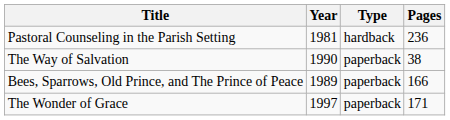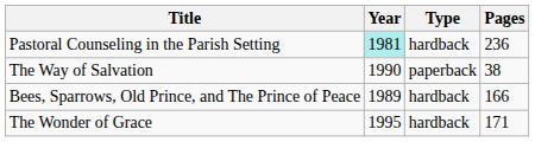Pastoral Counseling in the Parish Setting | Year: no background -> paleturquoise background
Bees, Sparrows, Old Prince, and The Prince of Peace | Type: paperback -> hardback
The Wonder of Grace | Year: 1997 -> 1995
The Wonder of Grace | Type: paperback -> hardback
